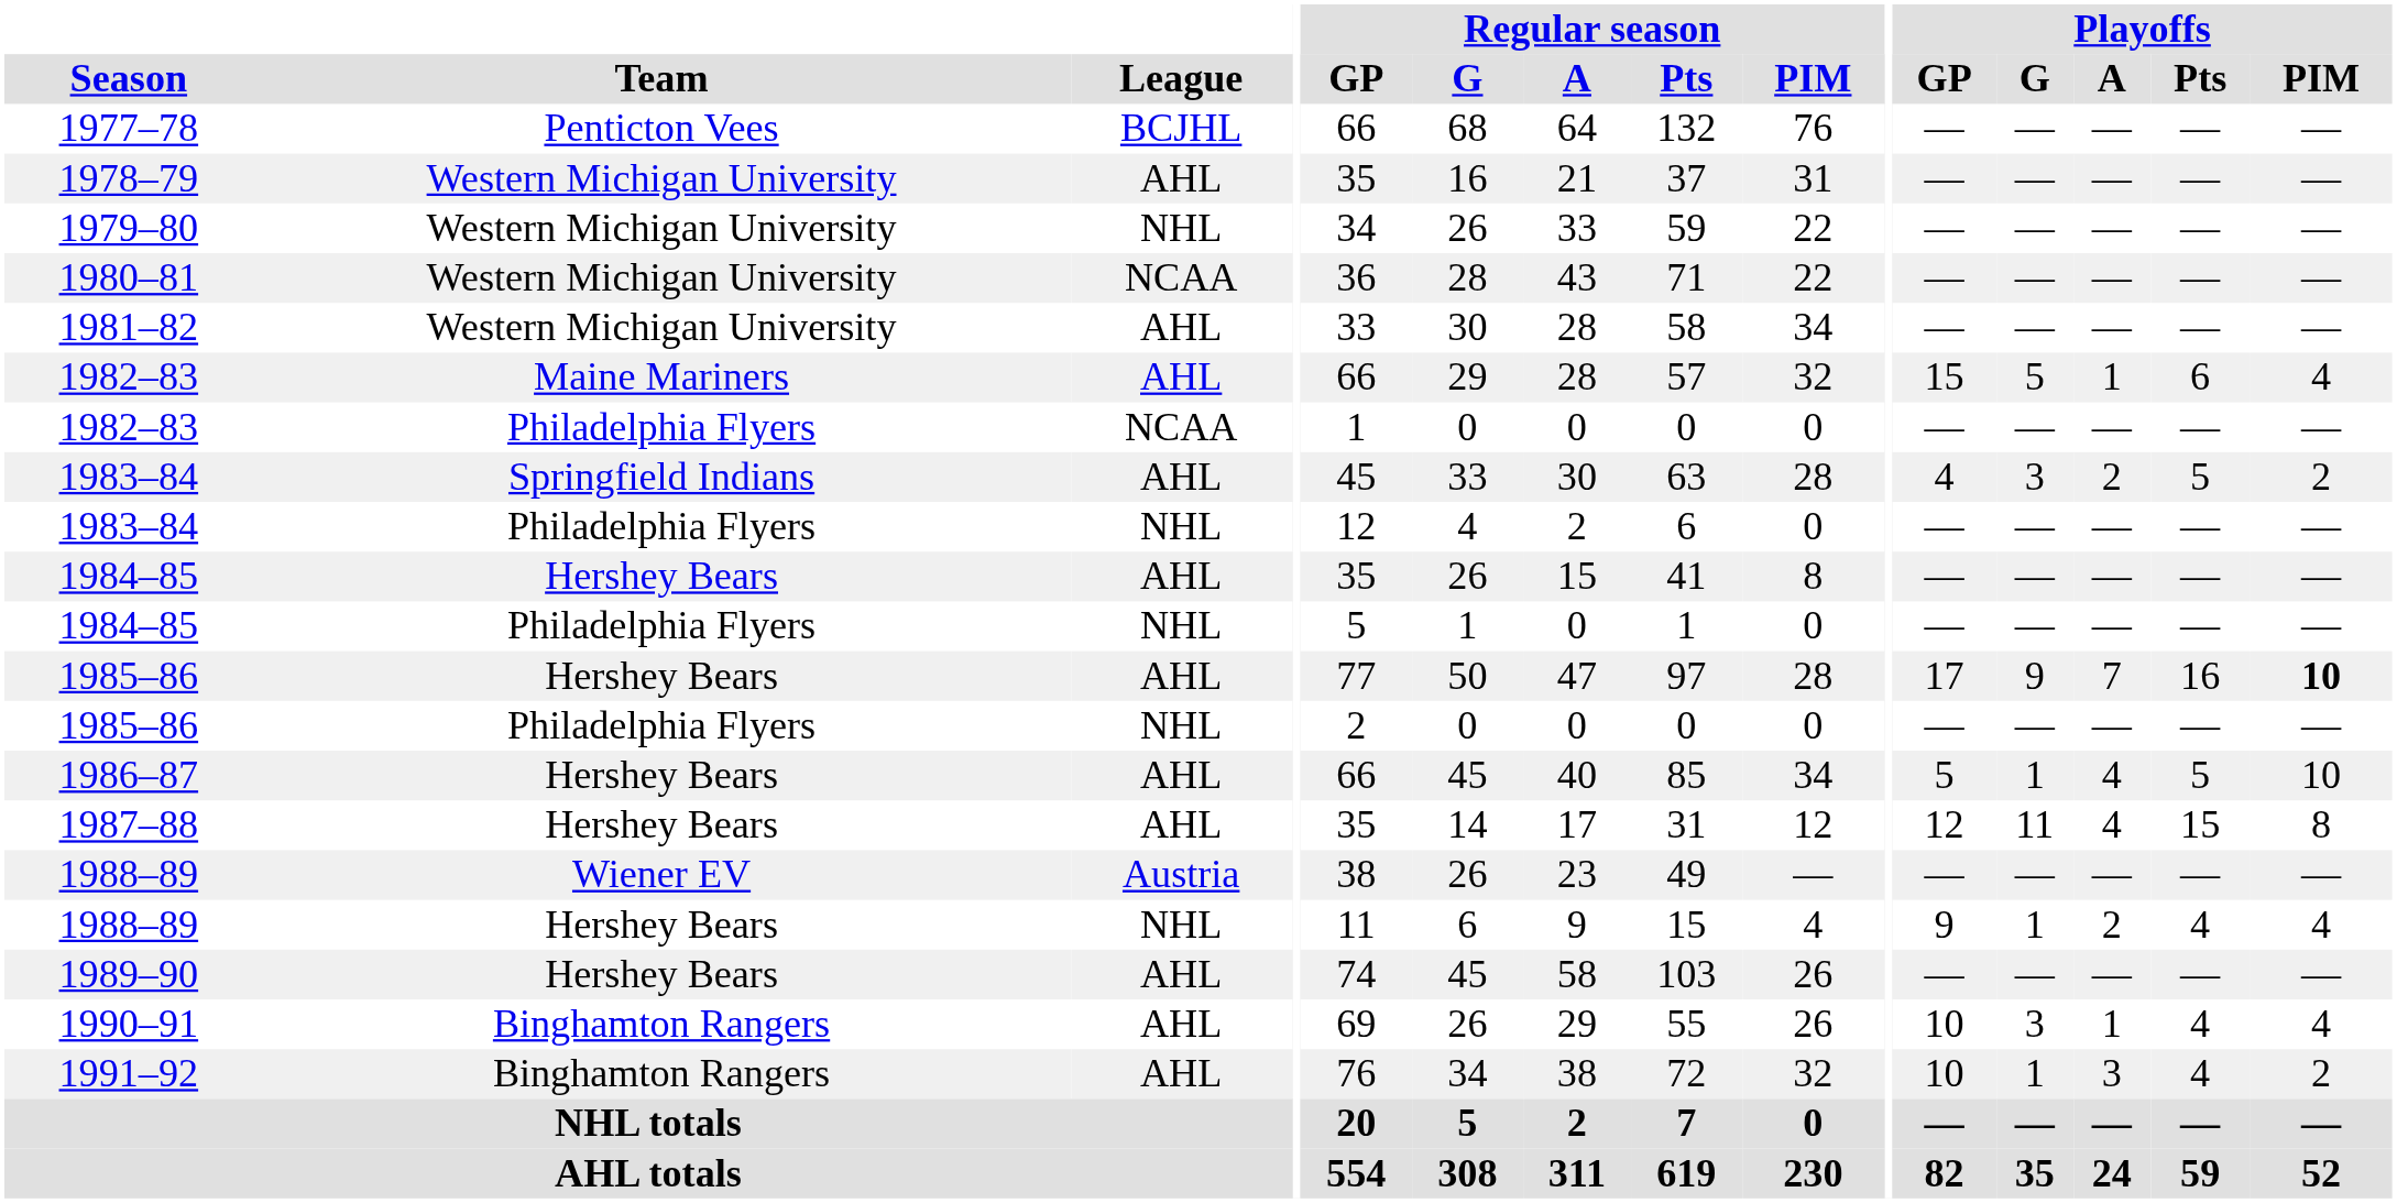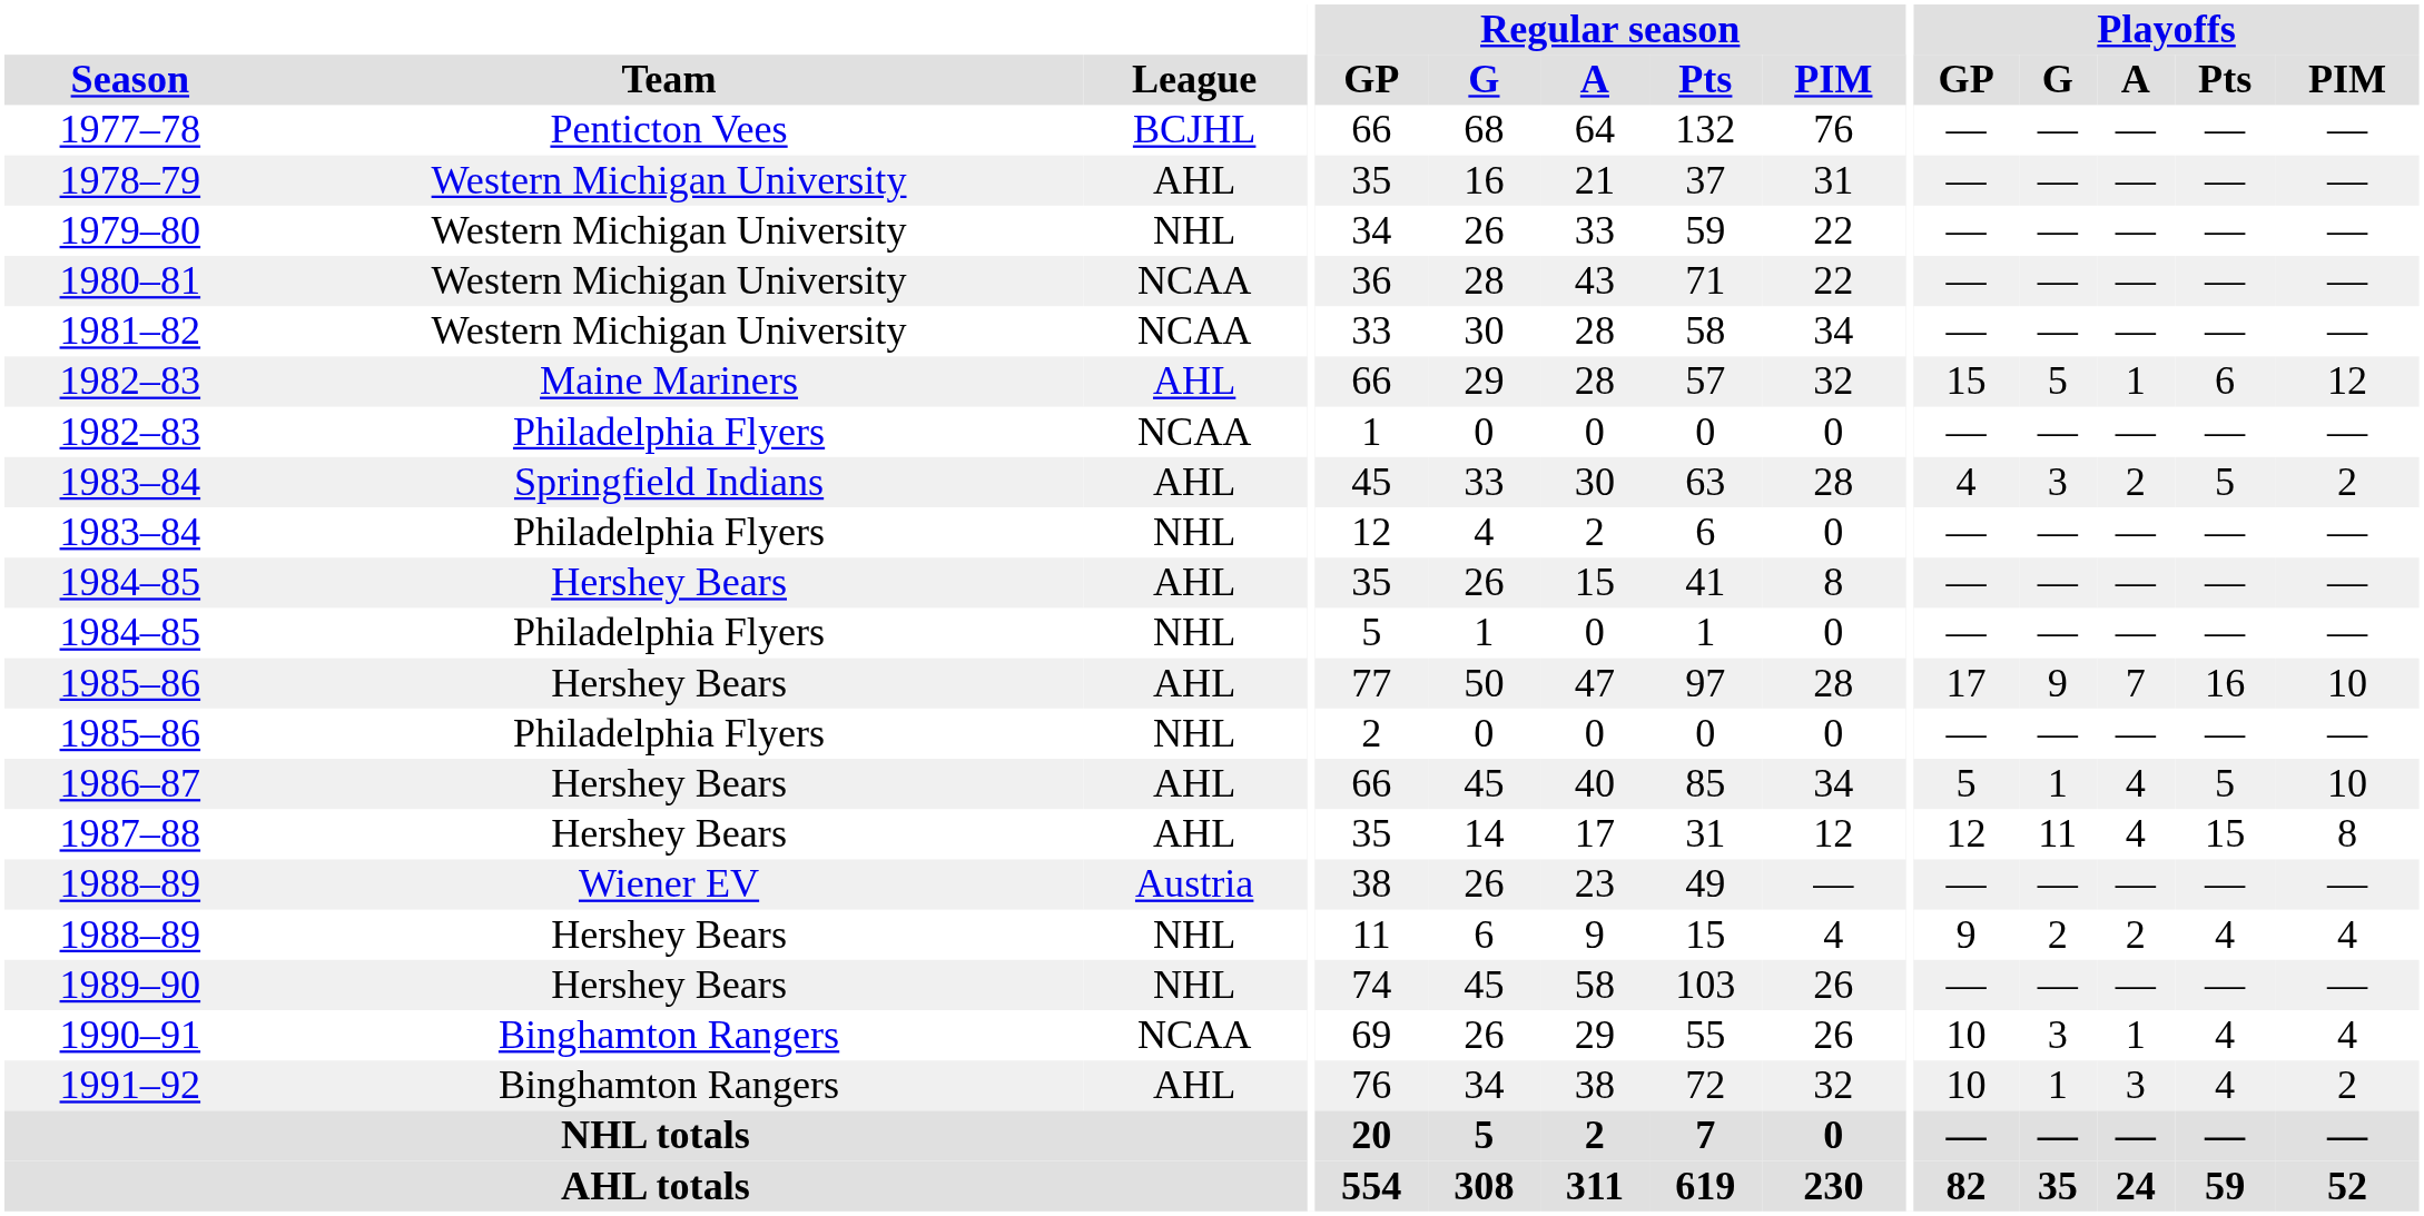1981–82 | League: AHL -> NCAA
1982–83 / Maine Mariners | Playoffs / PIM: 4 -> 12
1985–86 / Hershey Bears | Playoffs / PIM: bold -> normal
1988–89 / Hershey Bears | Playoffs / G: 1 -> 2
1989–90 | League: AHL -> NHL
1990–91 | League: AHL -> NCAA
